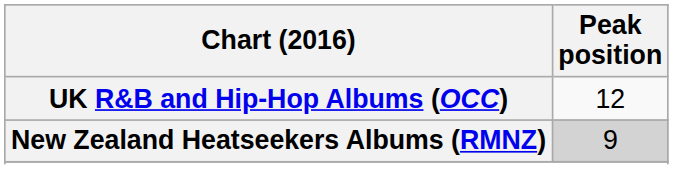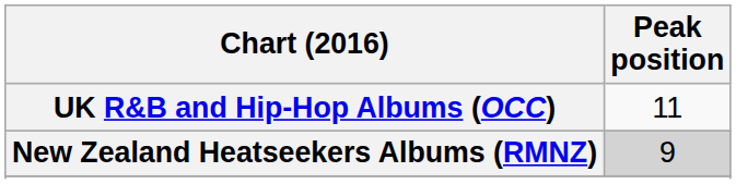UK R&B and Hip-Hop Albums (OCC) | Peak position: 12 -> 11
